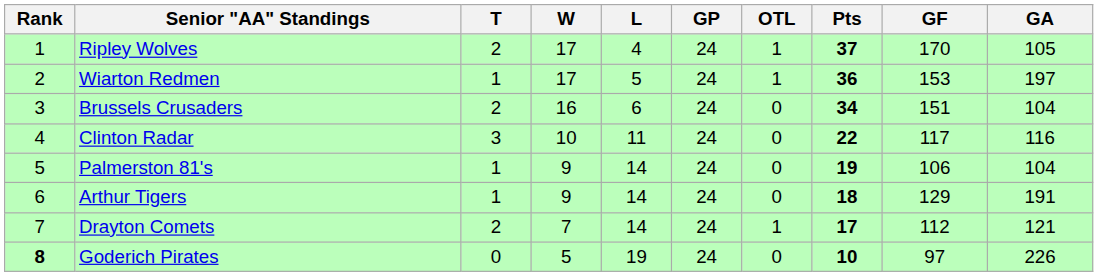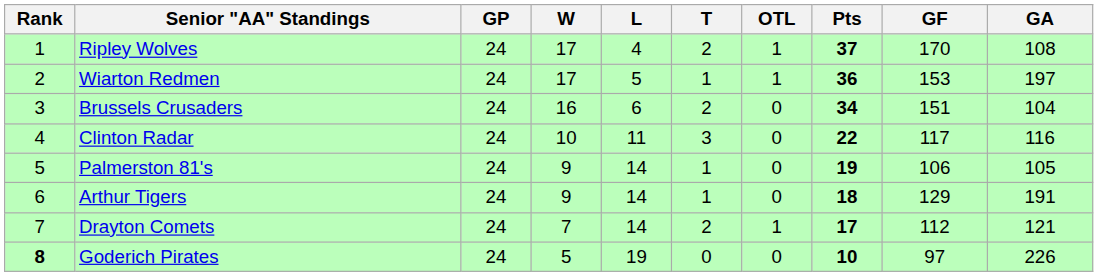columns swapped: GP <-> T
Ripley Wolves | GA: 105 -> 108
Palmerston 81's | GA: 104 -> 105
